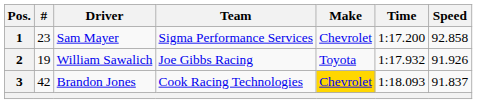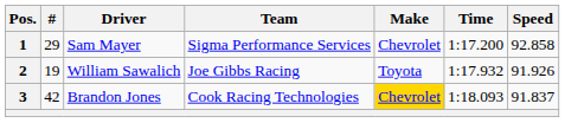1 | #: 23 -> 29
